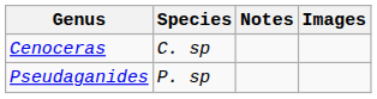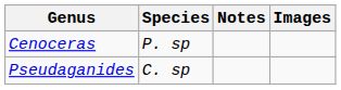Cenoceras | Species: C. sp -> P. sp
Pseudaganides | Species: P. sp -> C. sp
